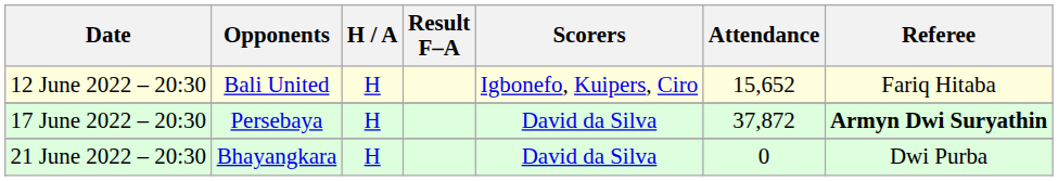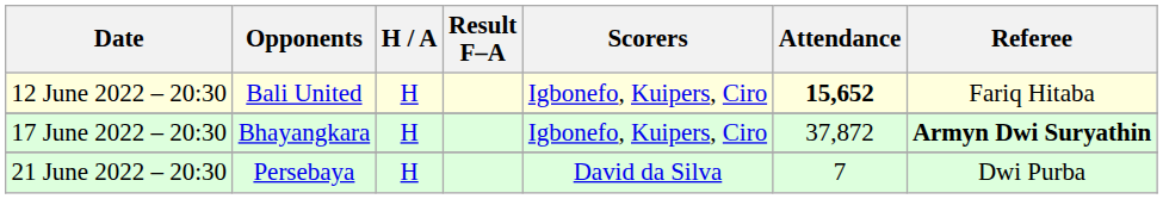12 June 2022 – 20:30 | Attendance: normal -> bold
17 June 2022 – 20:30 | Opponents: Persebaya -> Bhayangkara
17 June 2022 – 20:30 | Scorers: David da Silva -> Igbonefo, Kuipers, Ciro
21 June 2022 – 20:30 | Opponents: Bhayangkara -> Persebaya
21 June 2022 – 20:30 | Attendance: 0 -> 7
